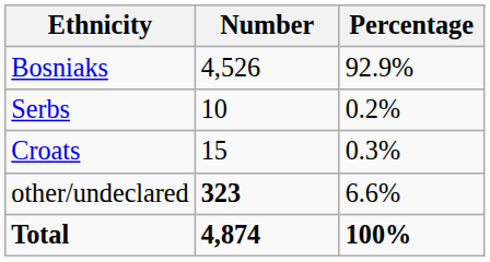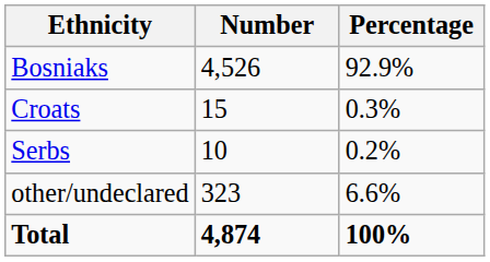rows swapped: Croats <-> Serbs
other/undeclared | Number: bold -> normal
